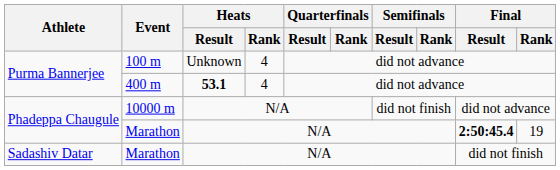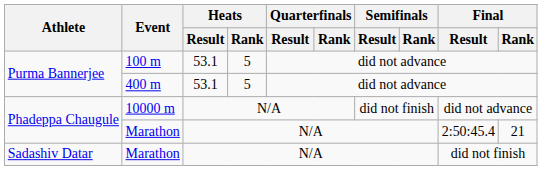100 m | Heats / Result: Unknown -> 53.1
100 m | Heats / Rank: 4 -> 5
400 m | Heats / Result: bold -> normal
400 m | Heats / Rank: 4 -> 5
Phadeppa Chaugule / Marathon | Final / Result: bold -> normal
Phadeppa Chaugule / Marathon | Final / Rank: 19 -> 21
